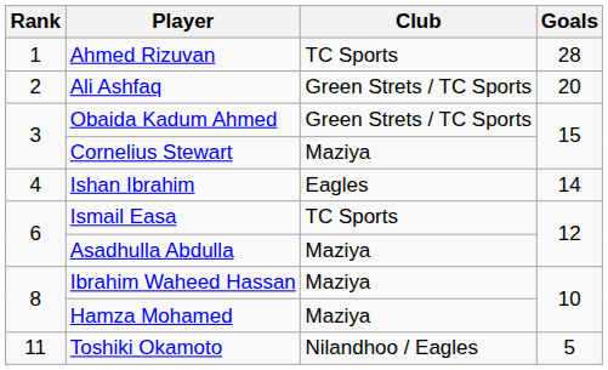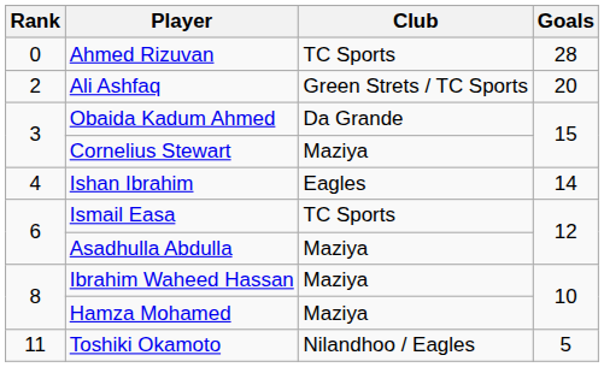Ahmed Rizuvan | Rank: 1 -> 0
Obaida Kadum Ahmed | Club: Green Strets / TC Sports -> Da Grande
